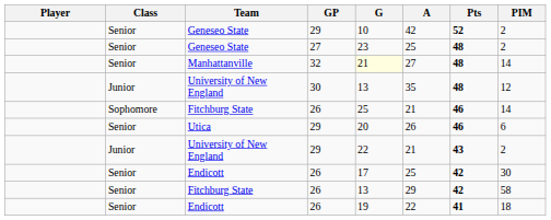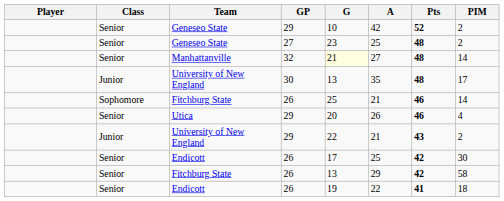University of New England / 30 | PIM: 12 -> 17
Utica | PIM: 6 -> 4
